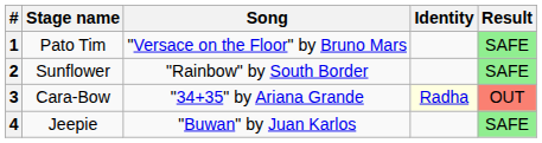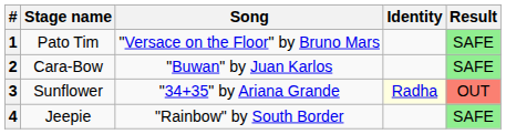2 | Stage name: Sunflower -> Cara-Bow
2 | Song: "Rainbow" by South Border -> "Buwan" by Juan Karlos
3 | Stage name: Cara-Bow -> Sunflower
4 | Song: "Buwan" by Juan Karlos -> "Rainbow" by South Border
